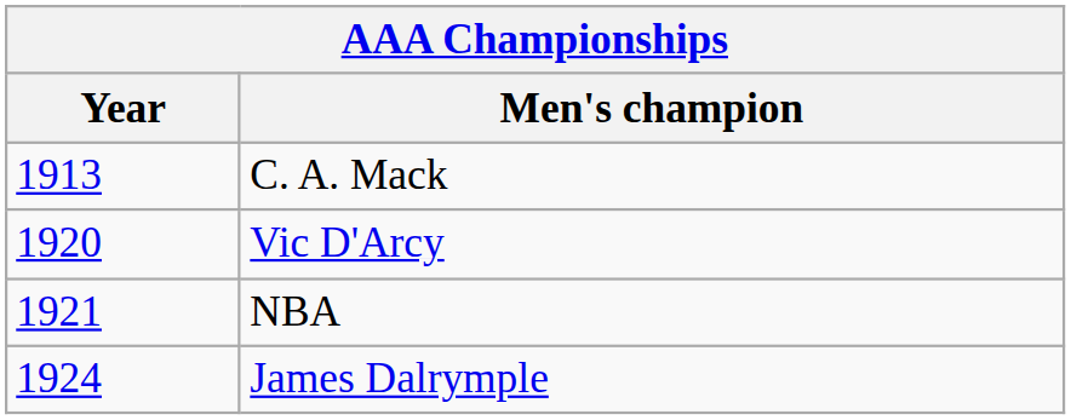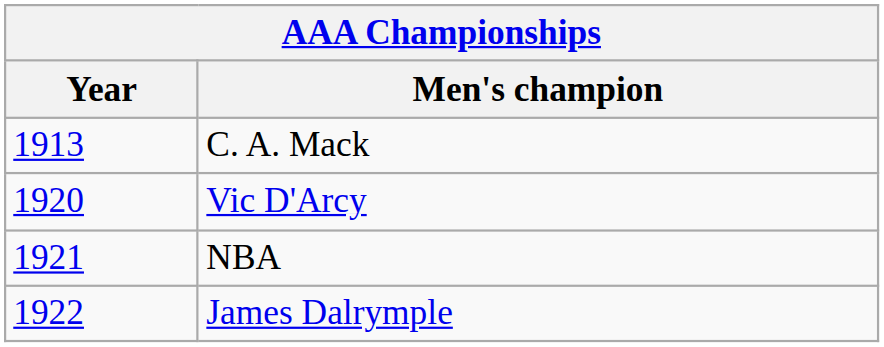James Dalrymple | Year: 1924 -> 1922
